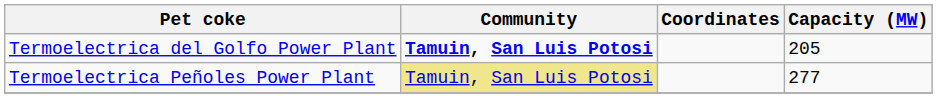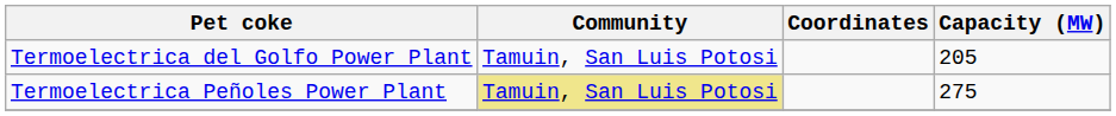Termoelectrica del Golfo Power Plant | Community: bold -> normal
Termoelectrica Peñoles Power Plant | Capacity (MW): 277 -> 275
